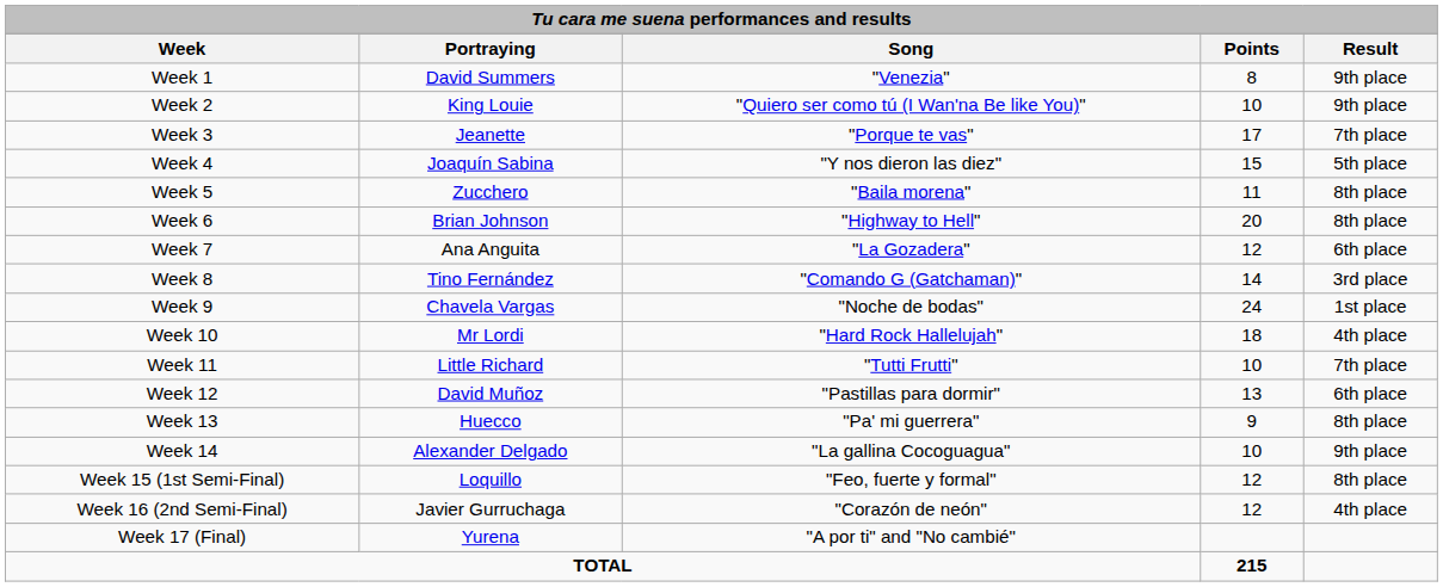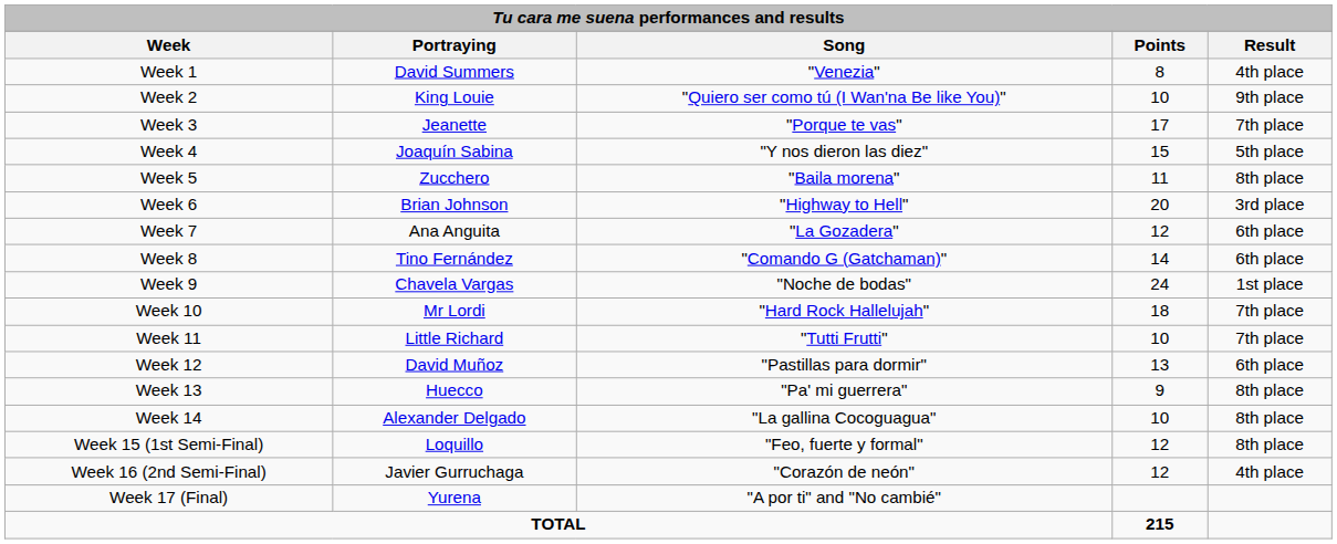Week 1 | Result: 9th place -> 4th place
Week 6 | Result: 8th place -> 3rd place
Week 8 | Result: 3rd place -> 6th place
Week 10 | Result: 4th place -> 7th place
Week 14 | Result: 9th place -> 8th place
